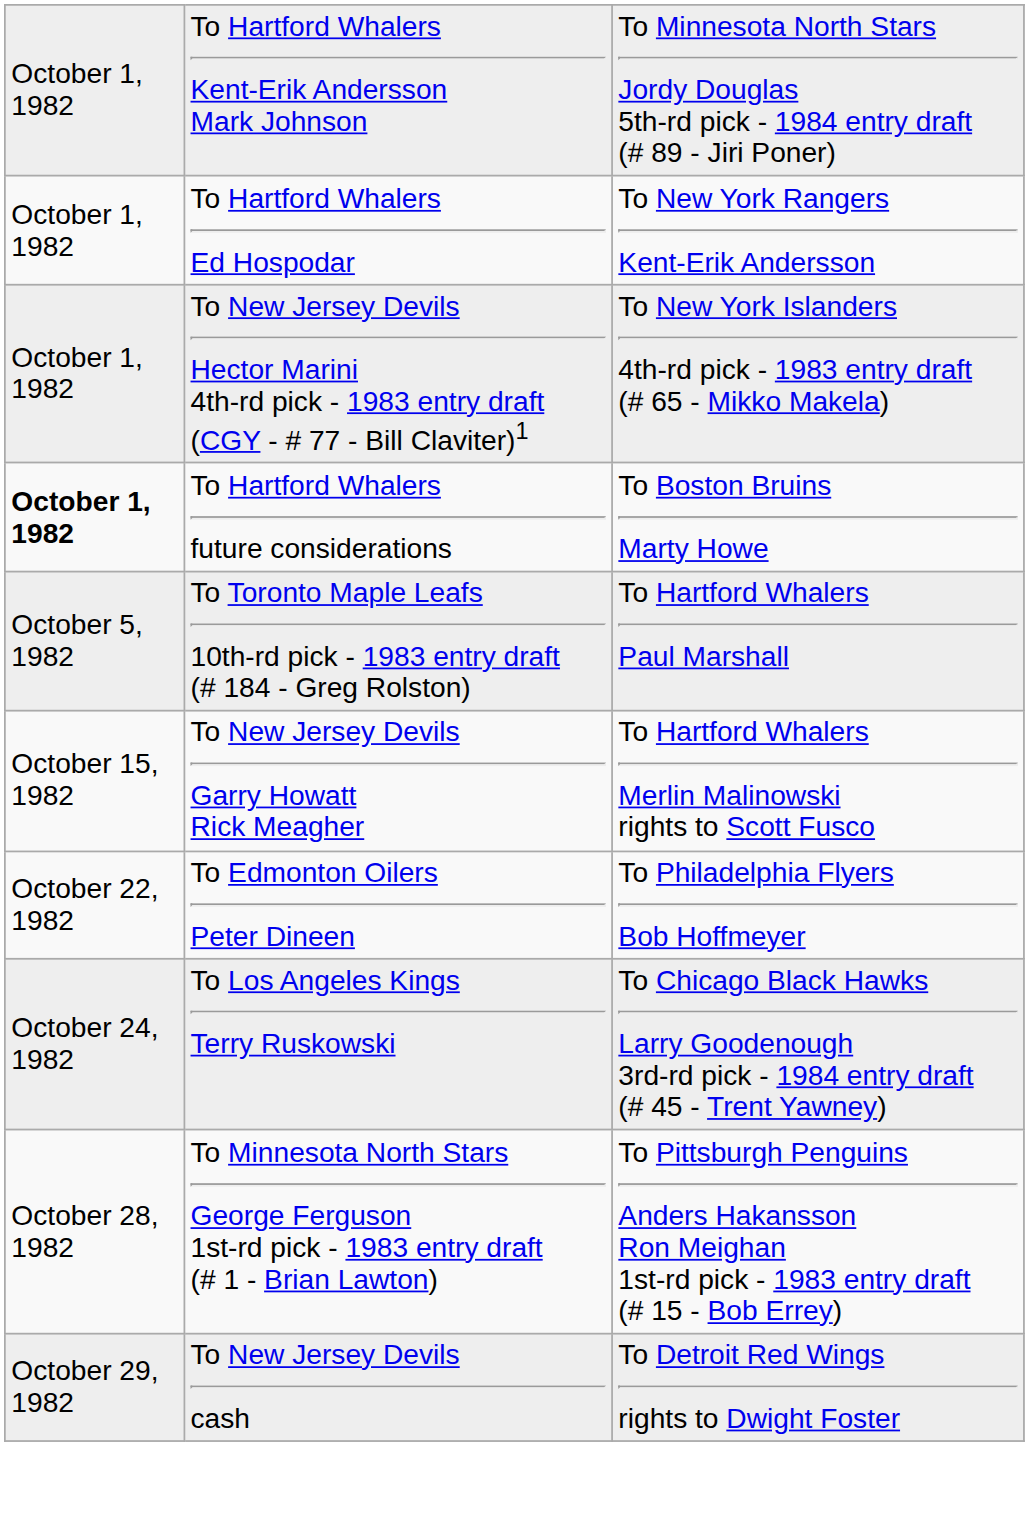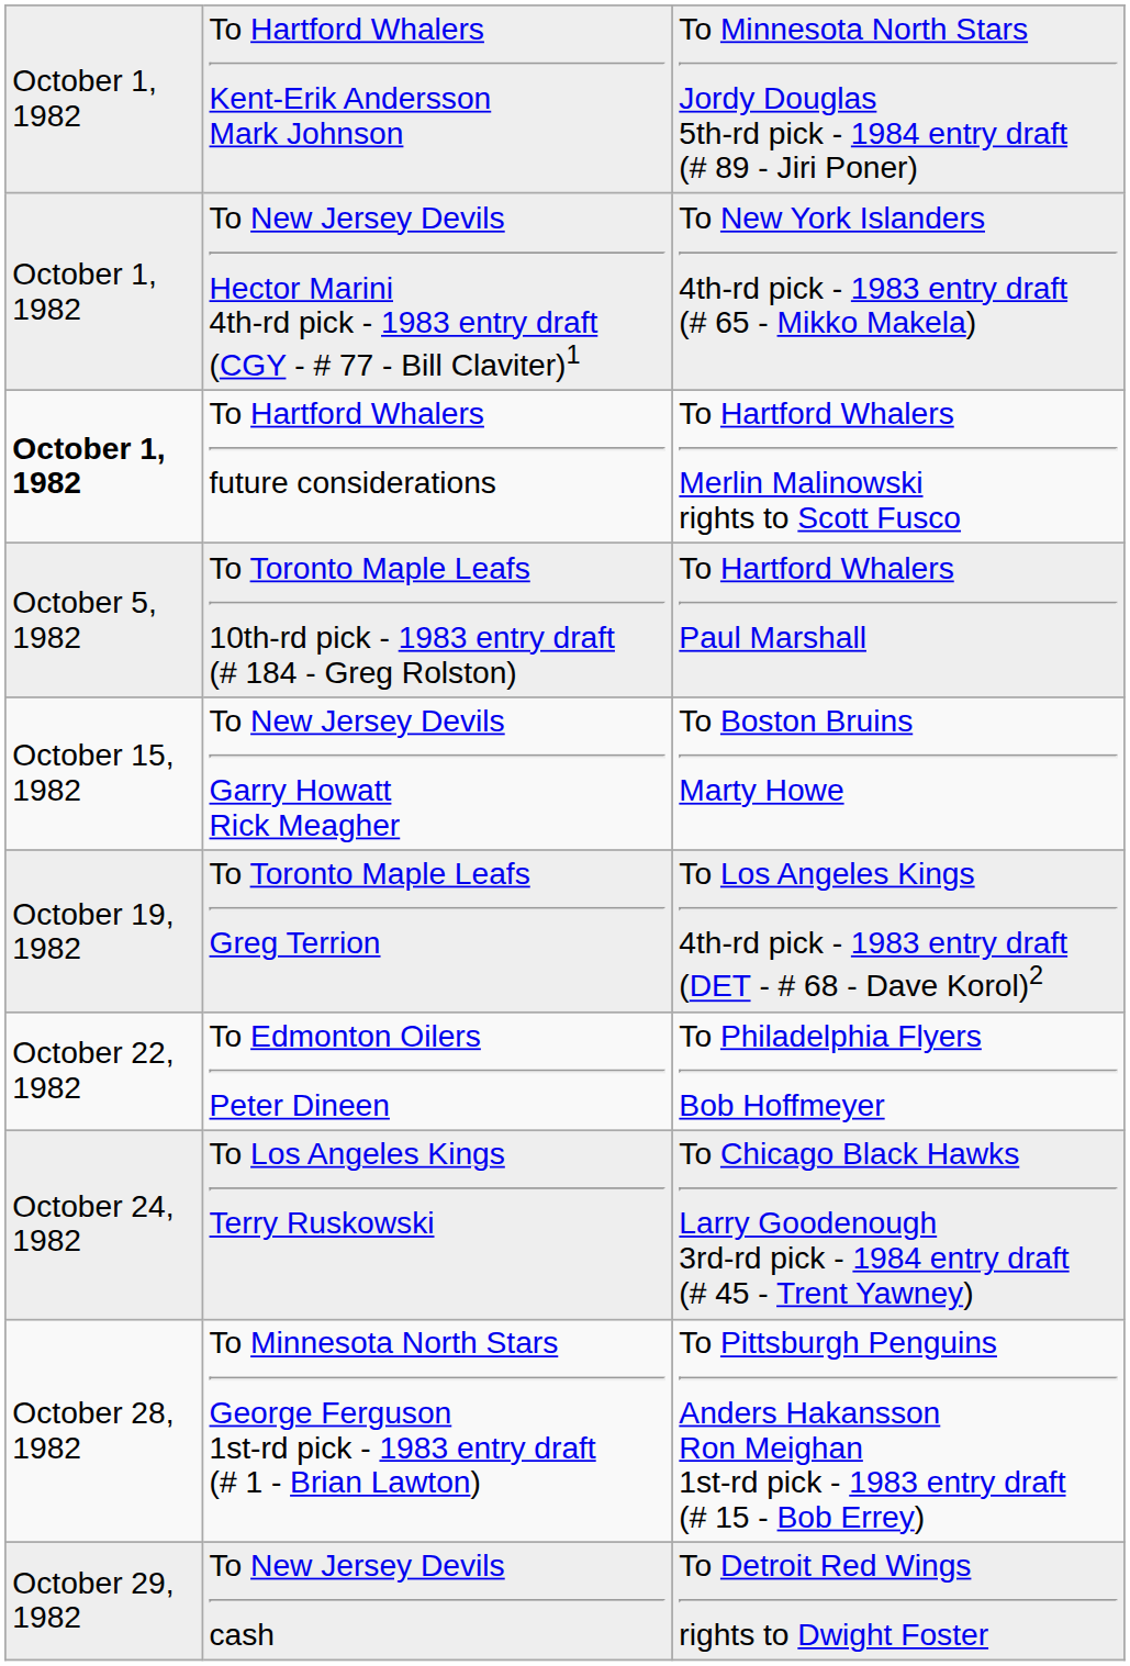- row: October 1, 1982 | To Hartford Whalers Ed Hospodar | To New York Rangers Kent-Erik Andersson
To Hartford Whalers future considerations | column 3: To Boston Bruins Marty Howe -> To Hartford Whalers Merlin Malinowski rights to Scott Fusco
To New Jersey Devils Garry Howatt Rick Meagher | column 3: To Hartford Whalers Merlin Malinowski rights to Scott Fusco -> To Boston Bruins Marty Howe
+ row: October 19, 1982 | To Toronto Maple Leafs Greg Terrion | To Los Angeles Kings 4th-rd pick - 1983 entry draft (DET - # 68 - Dave Korol)2
